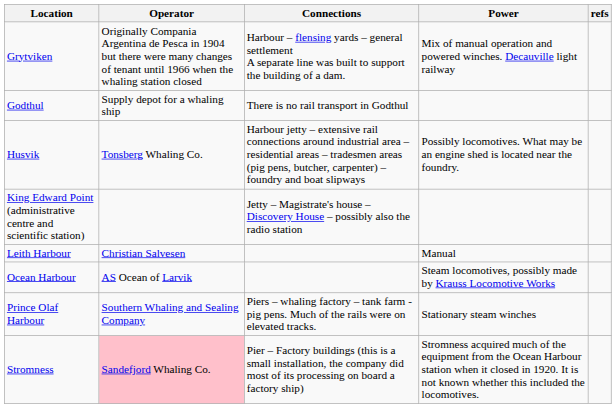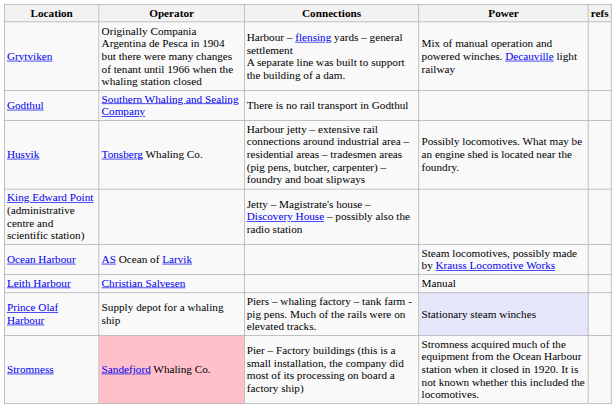Godthul | Operator: Supply depot for a whaling ship -> Southern Whaling and Sealing Company
rows swapped: Leith Harbour <-> Ocean Harbour
Prince Olaf Harbour | Operator: Southern Whaling and Sealing Company -> Supply depot for a whaling ship
Prince Olaf Harbour | Power: no background -> lavender background
